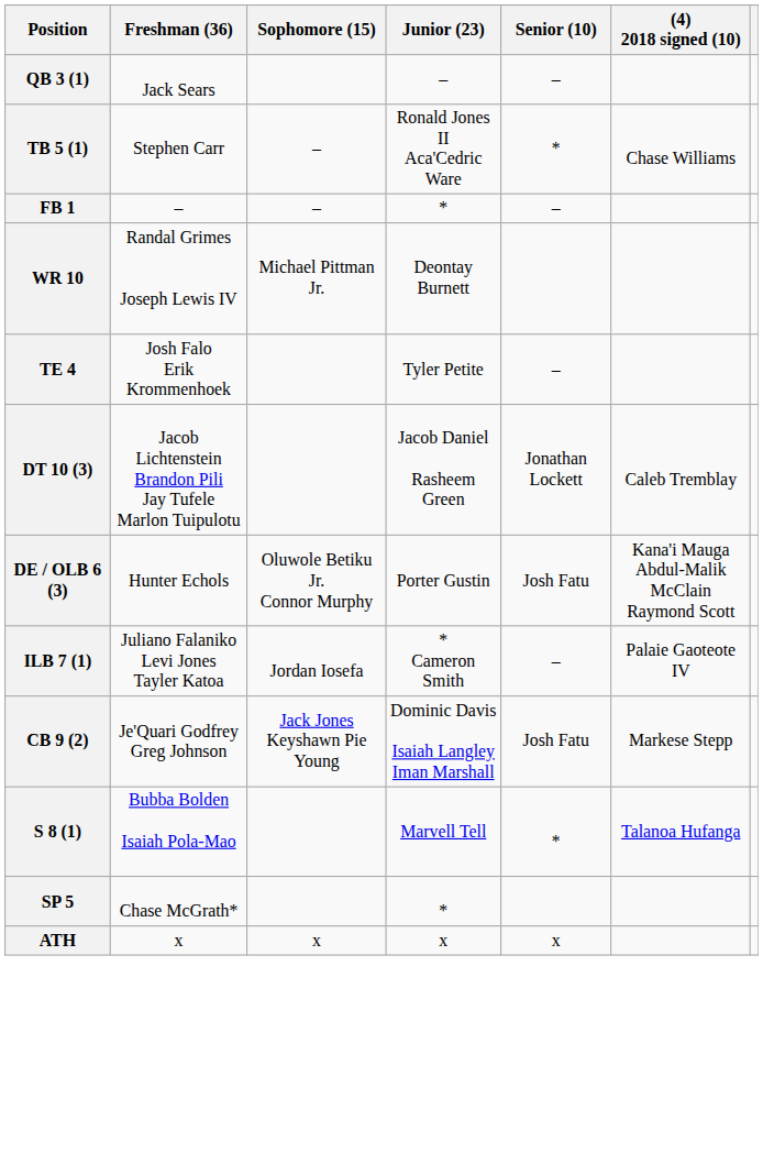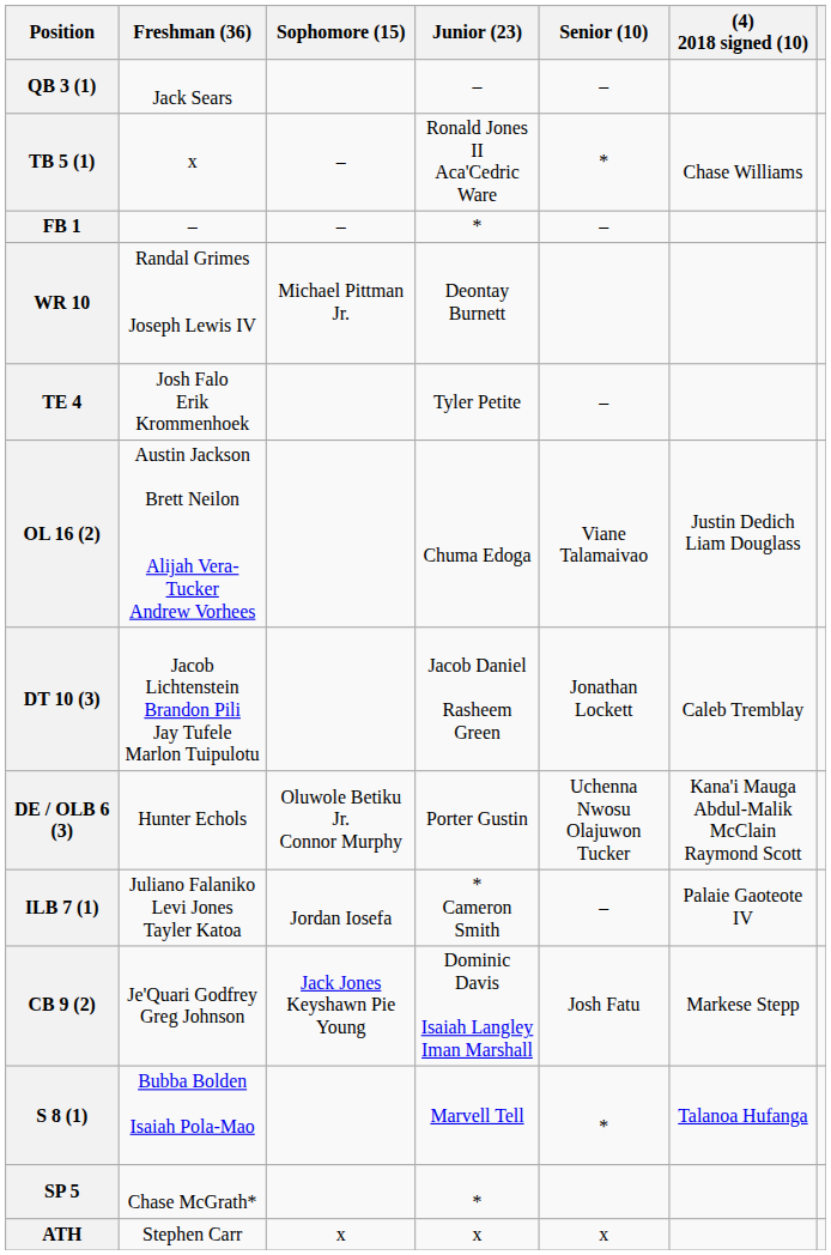TB 5 (1) | Freshman (36): Stephen Carr -> x
+ row: OL 16 (2) | Austin Jackson Brett Neilon Alijah Vera-Tucker Andrew Vorhees | Chuma Edoga | Viane Talamaivao | Justin Dedich Liam Douglass
DE / OLB 6 (3) | Senior (10): Josh Fatu -> Uchenna Nwosu Olajuwon Tucker
ATH | Freshman (36): x -> Stephen Carr
